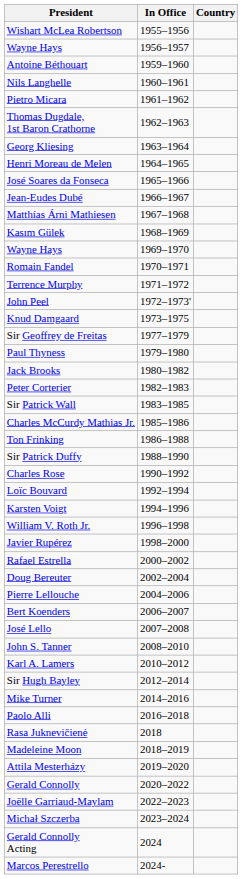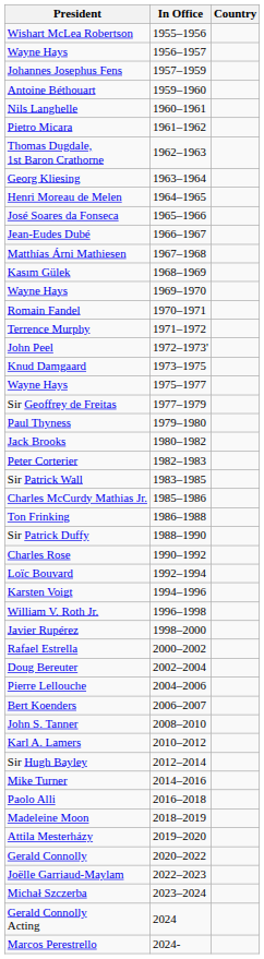+ row: Johannes Josephus Fens | 1957–1959
+ row: Wayne Hays | 1975–1977
- row: José Lello | 2007–2008
- row: Rasa Juknevičienė | 2018
